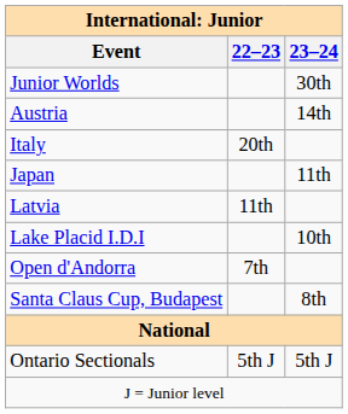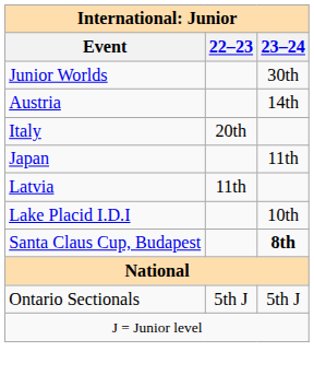- row: Open d'Andorra | 7th
Santa Claus Cup, Budapest | 23–24: normal -> bold
